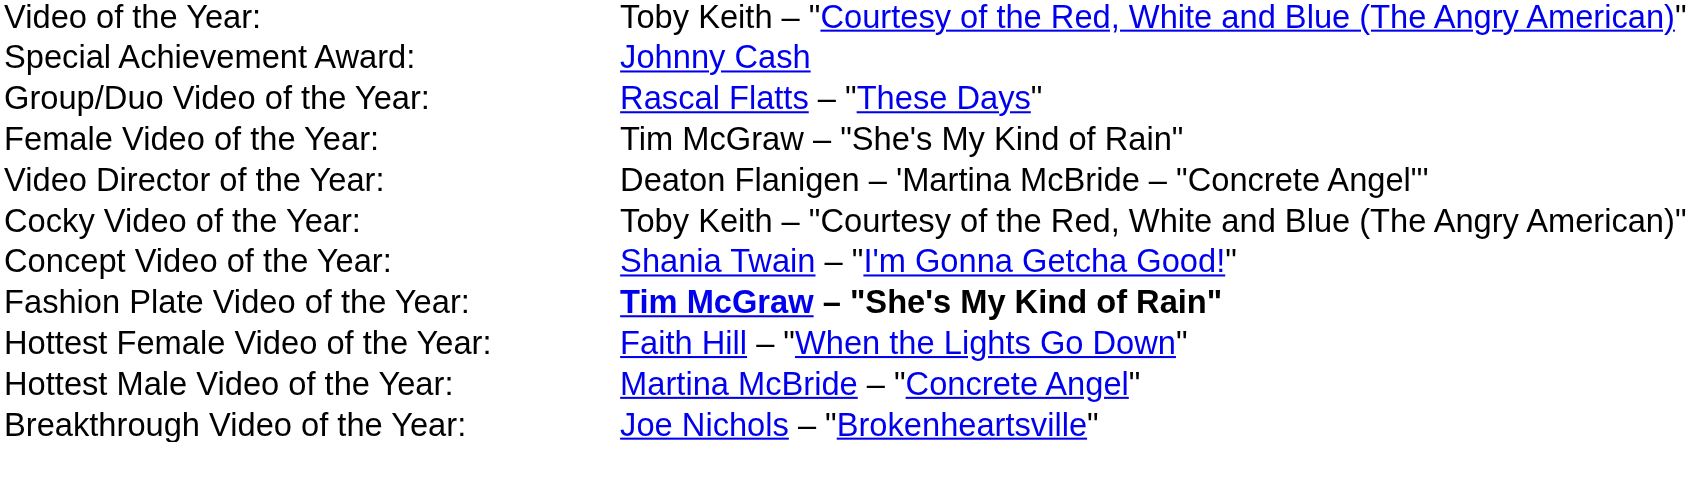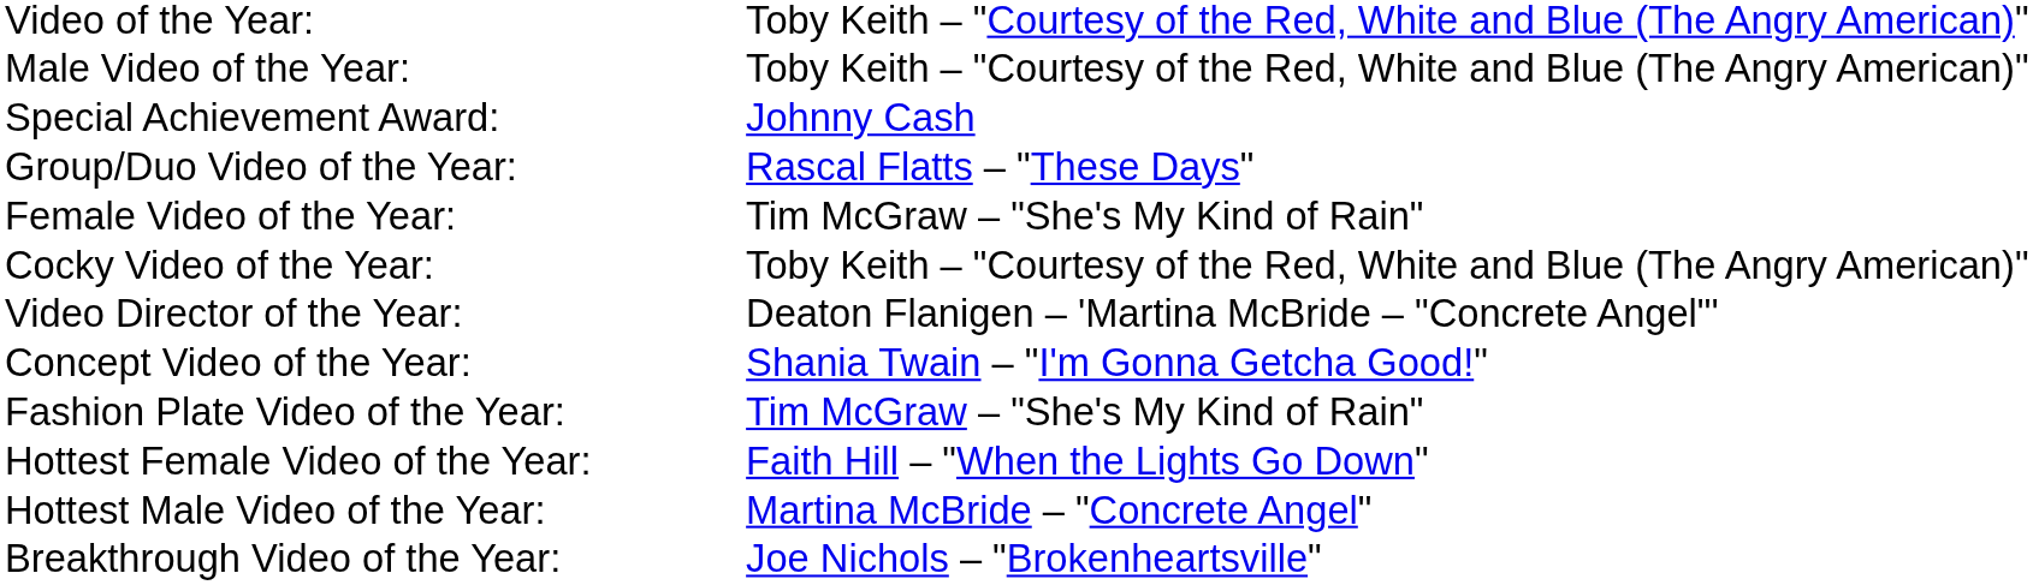+ row: Male Video of the Year: | Toby Keith – "Courtesy of the Red, White and Blue (The Angry American)"
rows swapped: Video Director of the Year: <-> Cocky Video of the Year:
Fashion Plate Video of the Year: | column 2: bold -> normal
